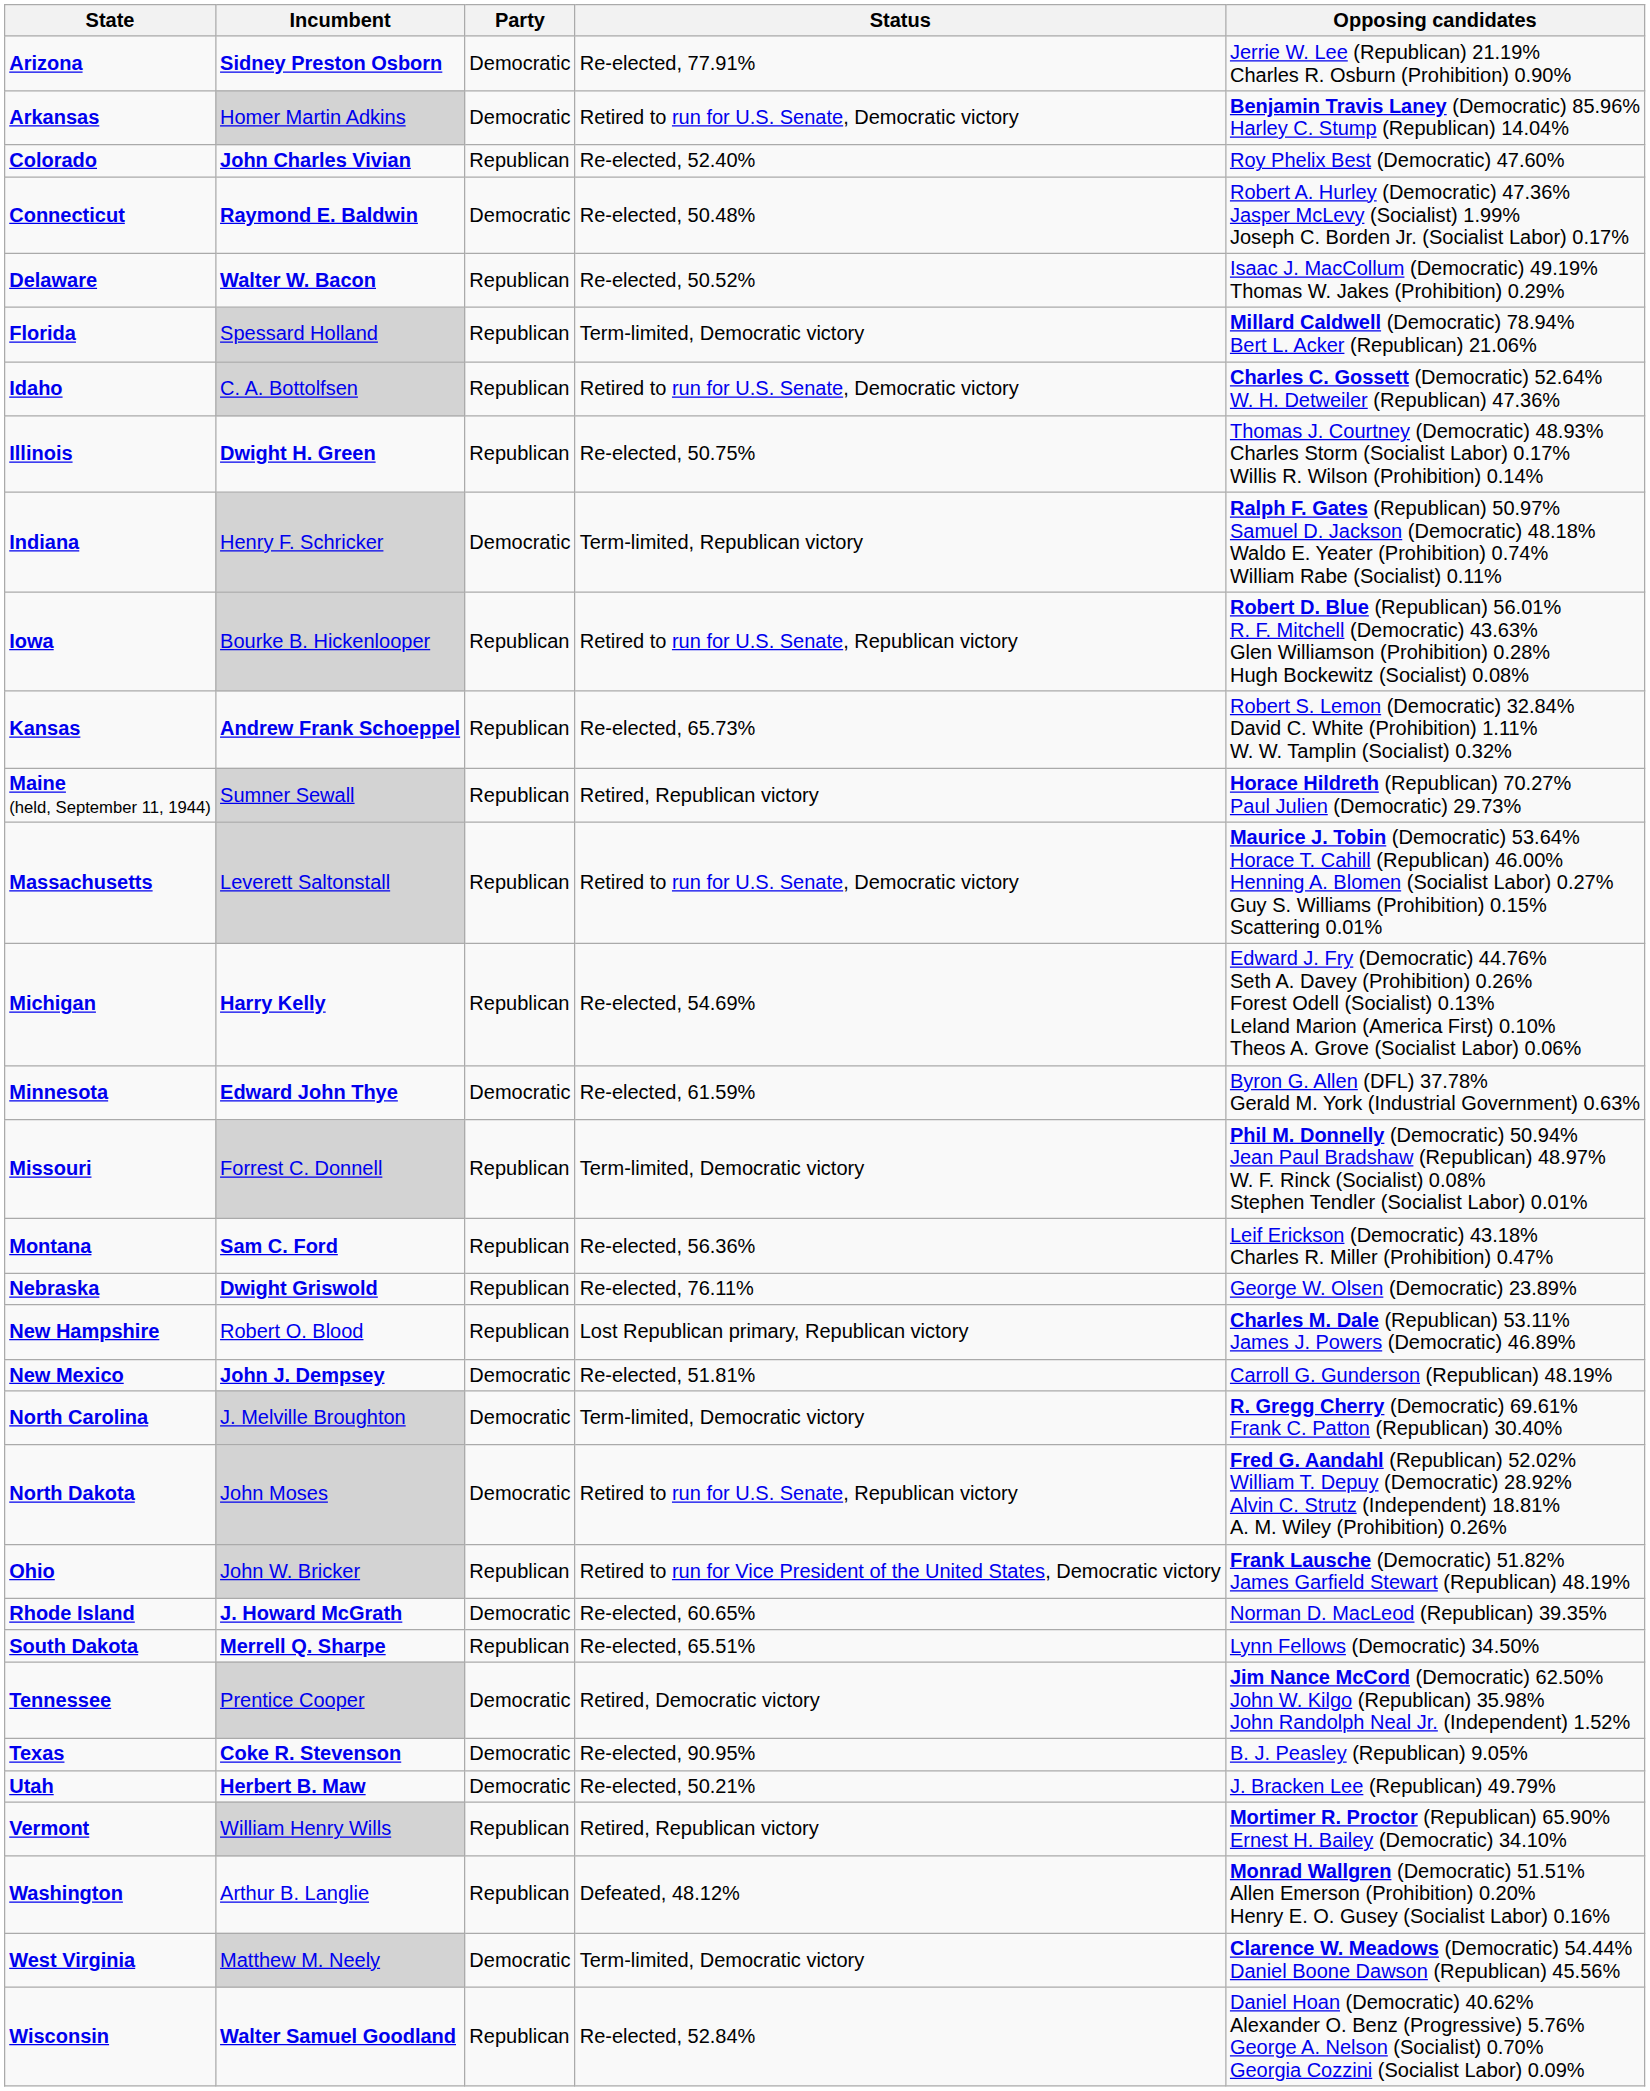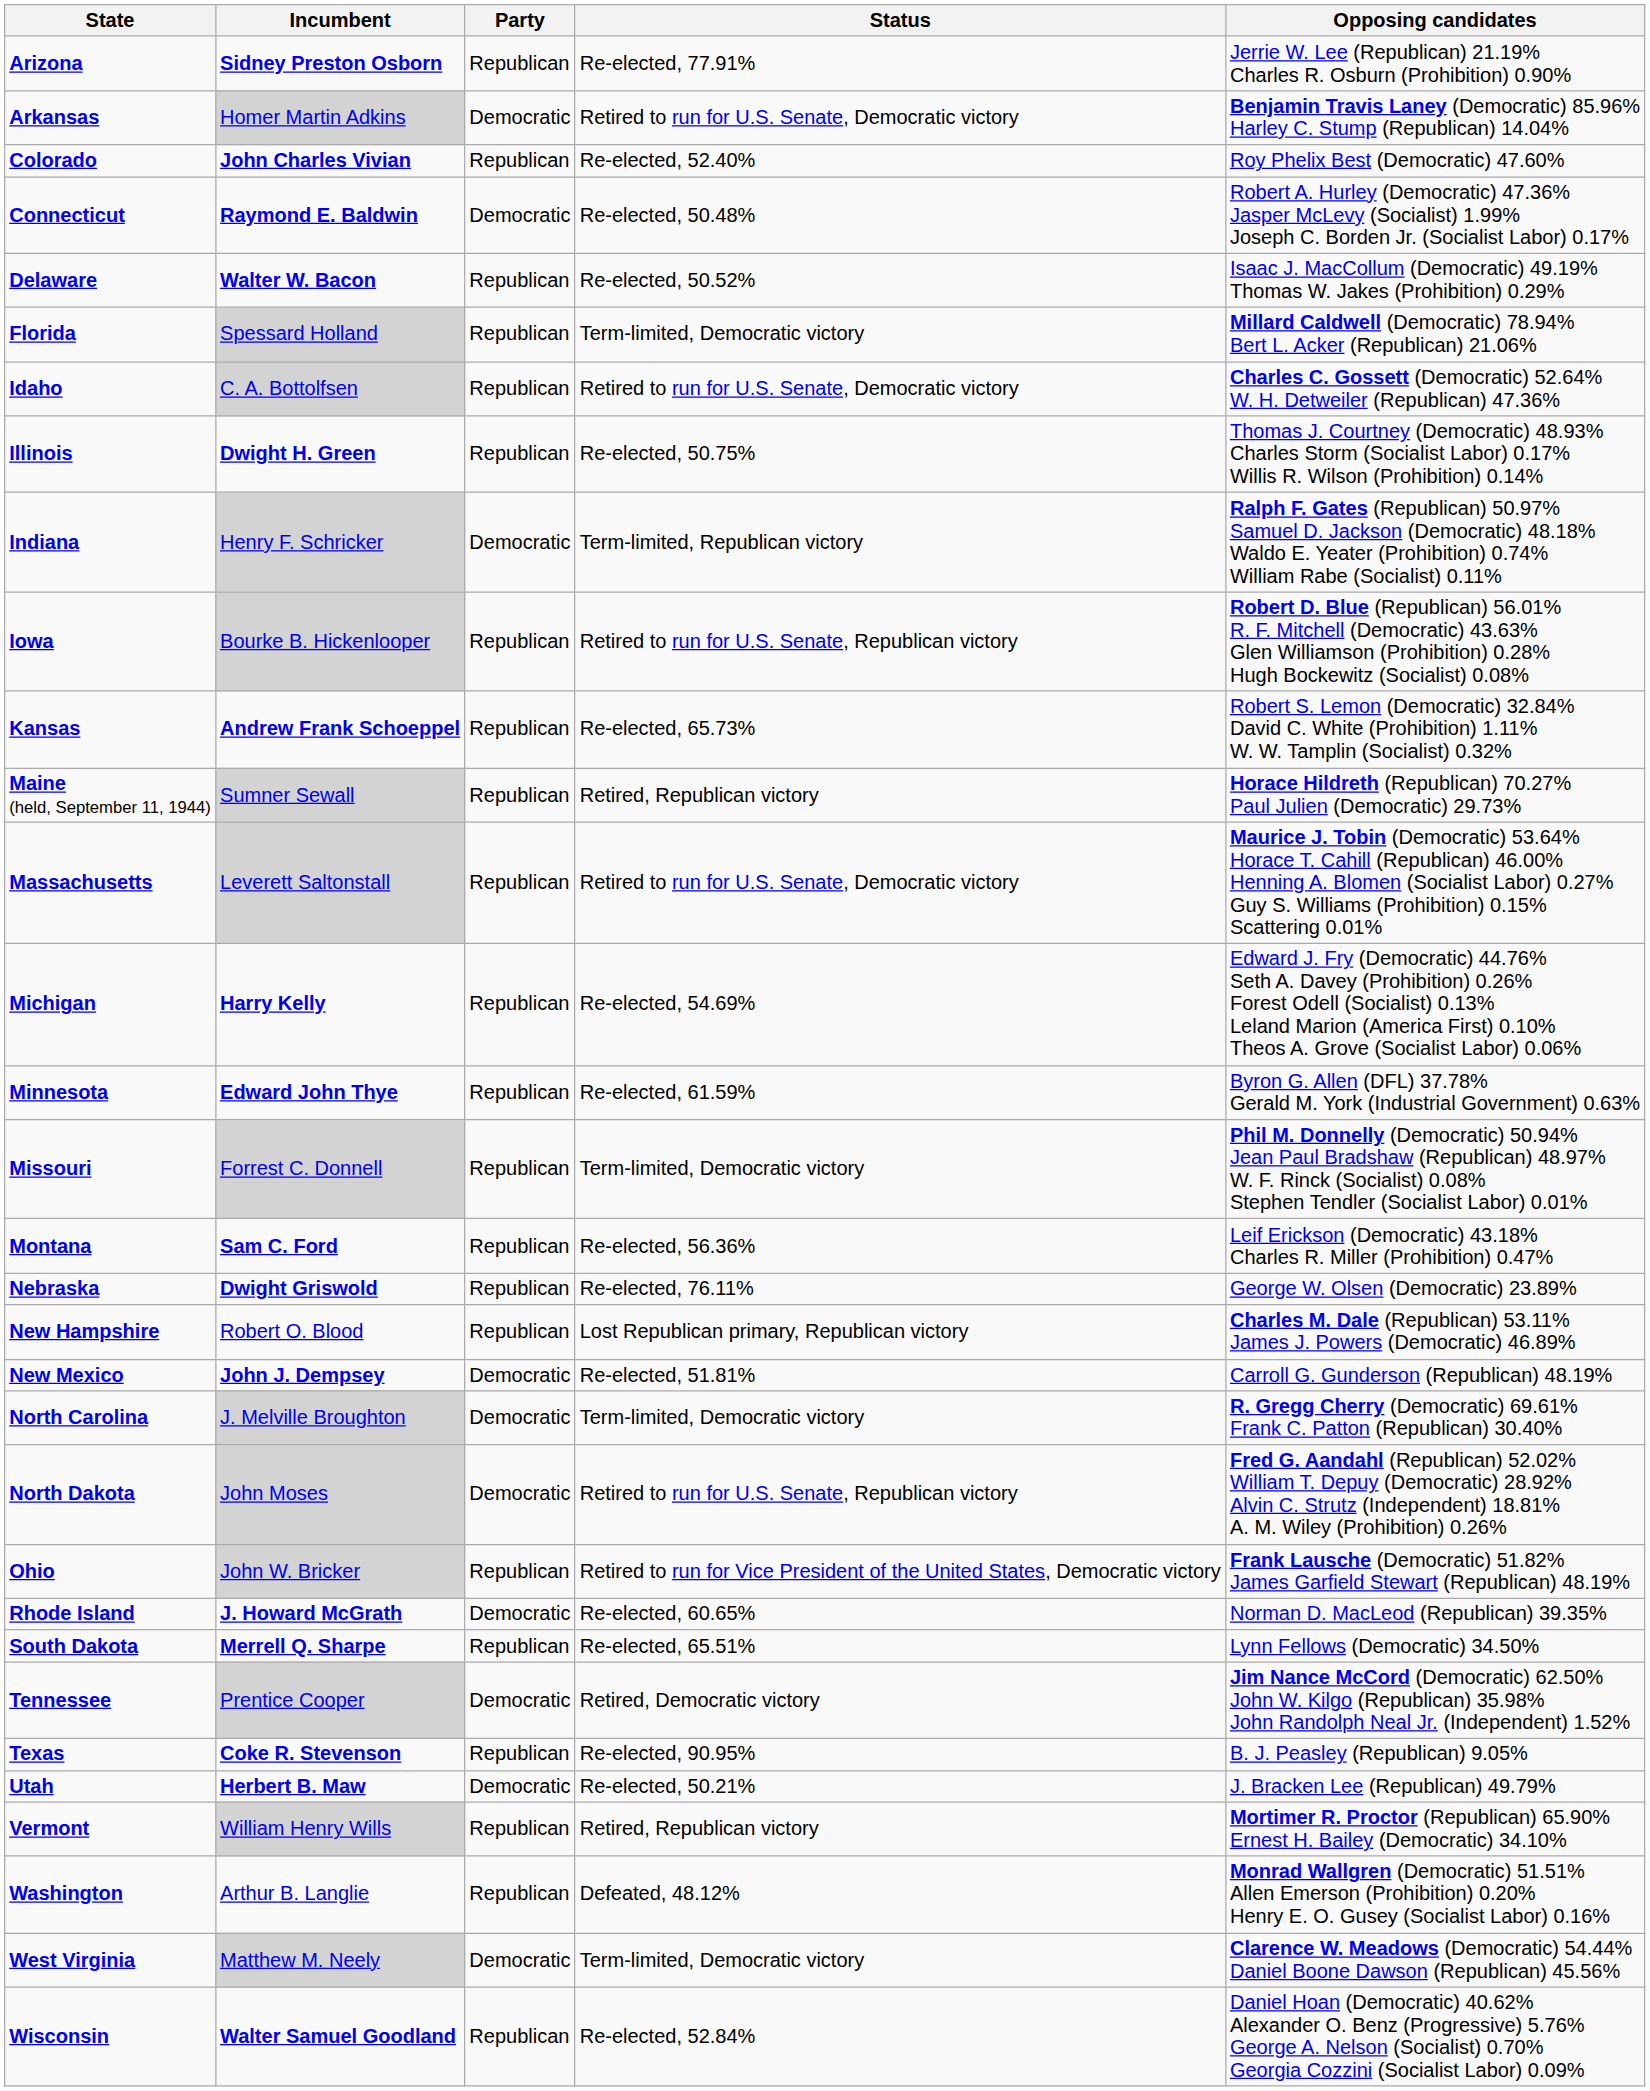Arizona | Party: Democratic -> Republican
Minnesota | Party: Democratic -> Republican
Texas | Party: Democratic -> Republican
